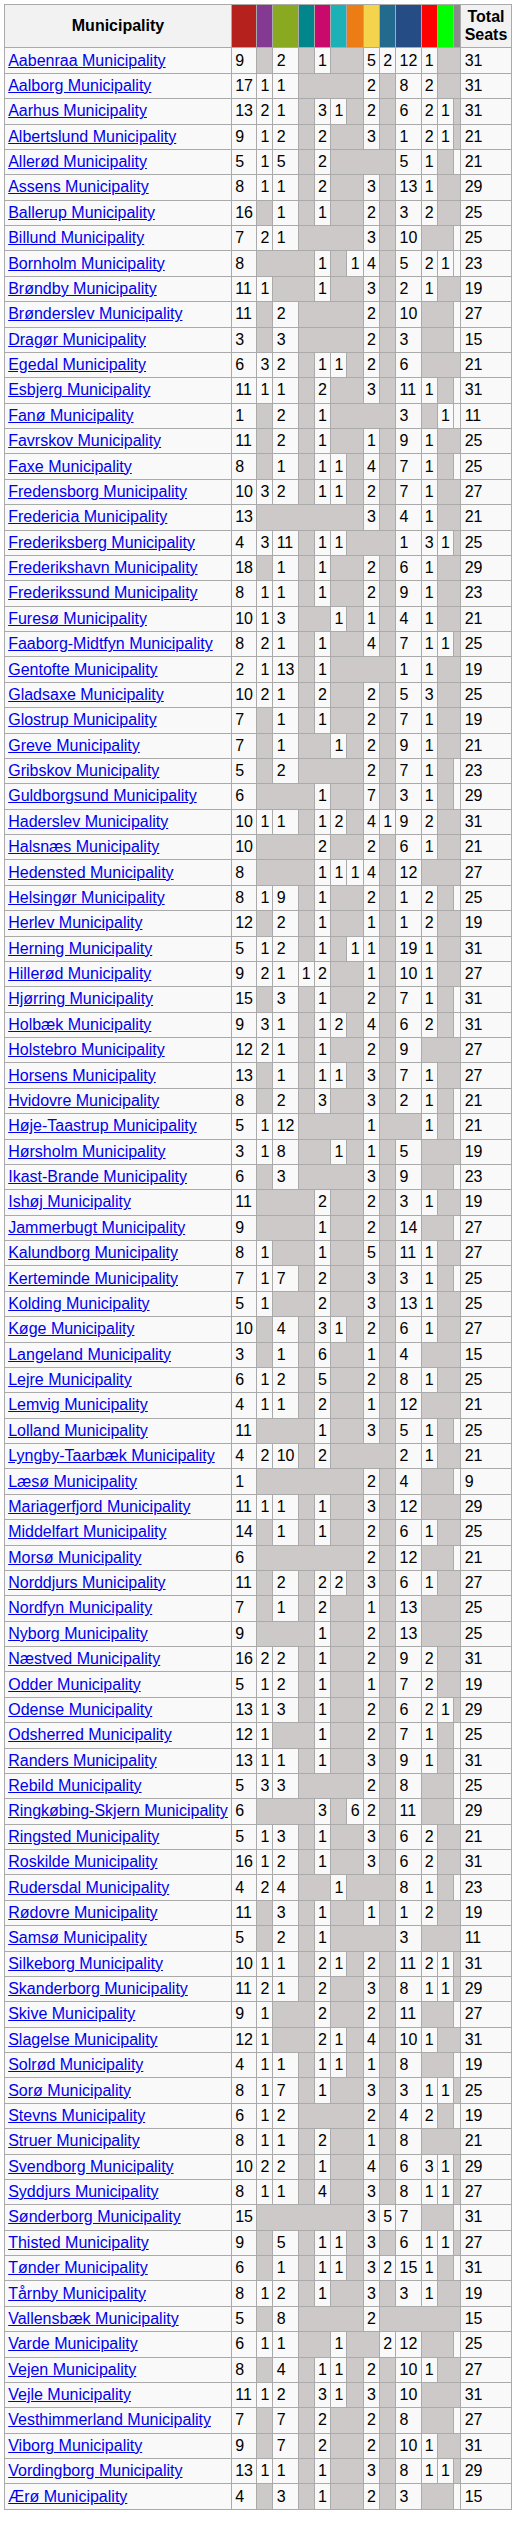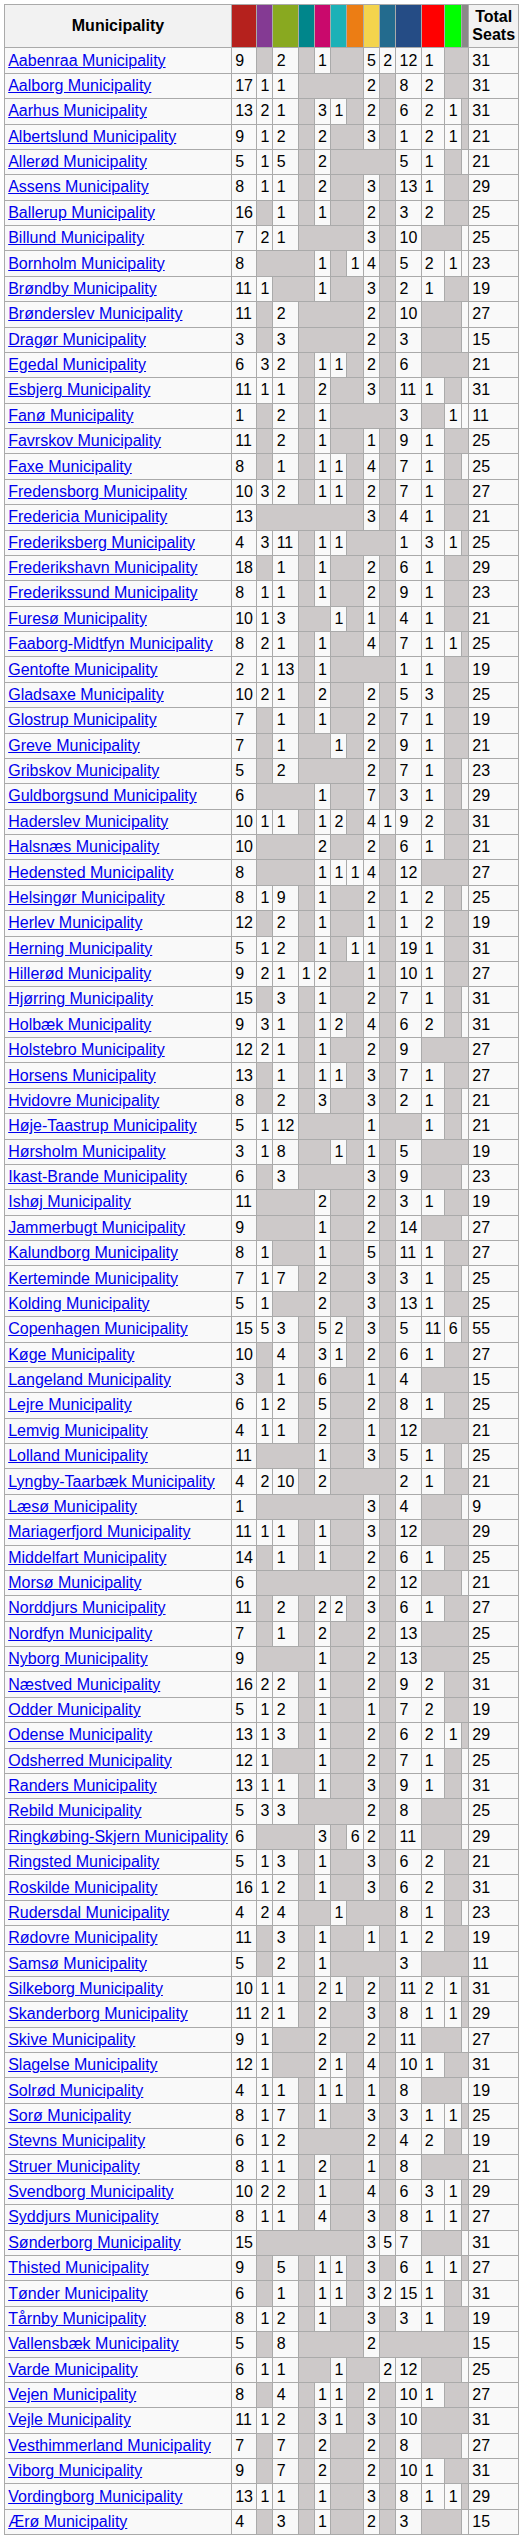+ row: Copenhagen Municipality | 15 | 5 | 3 | 5 | 2 | 3 | 5 | 11 | 6 | 55
Læsø Municipality | column 9: 2 -> 3
Nordfyn Municipality | column 9: 1 -> 2
